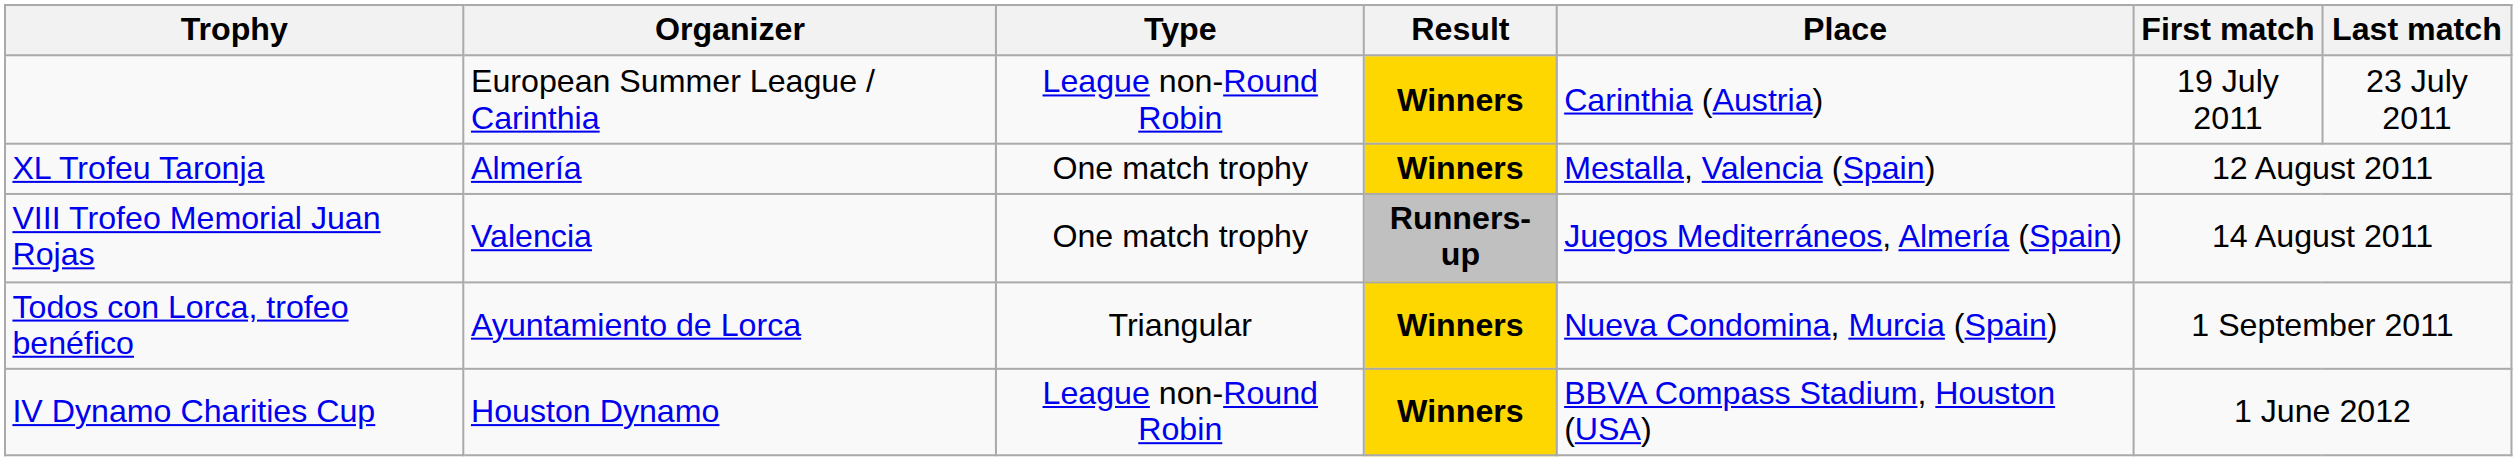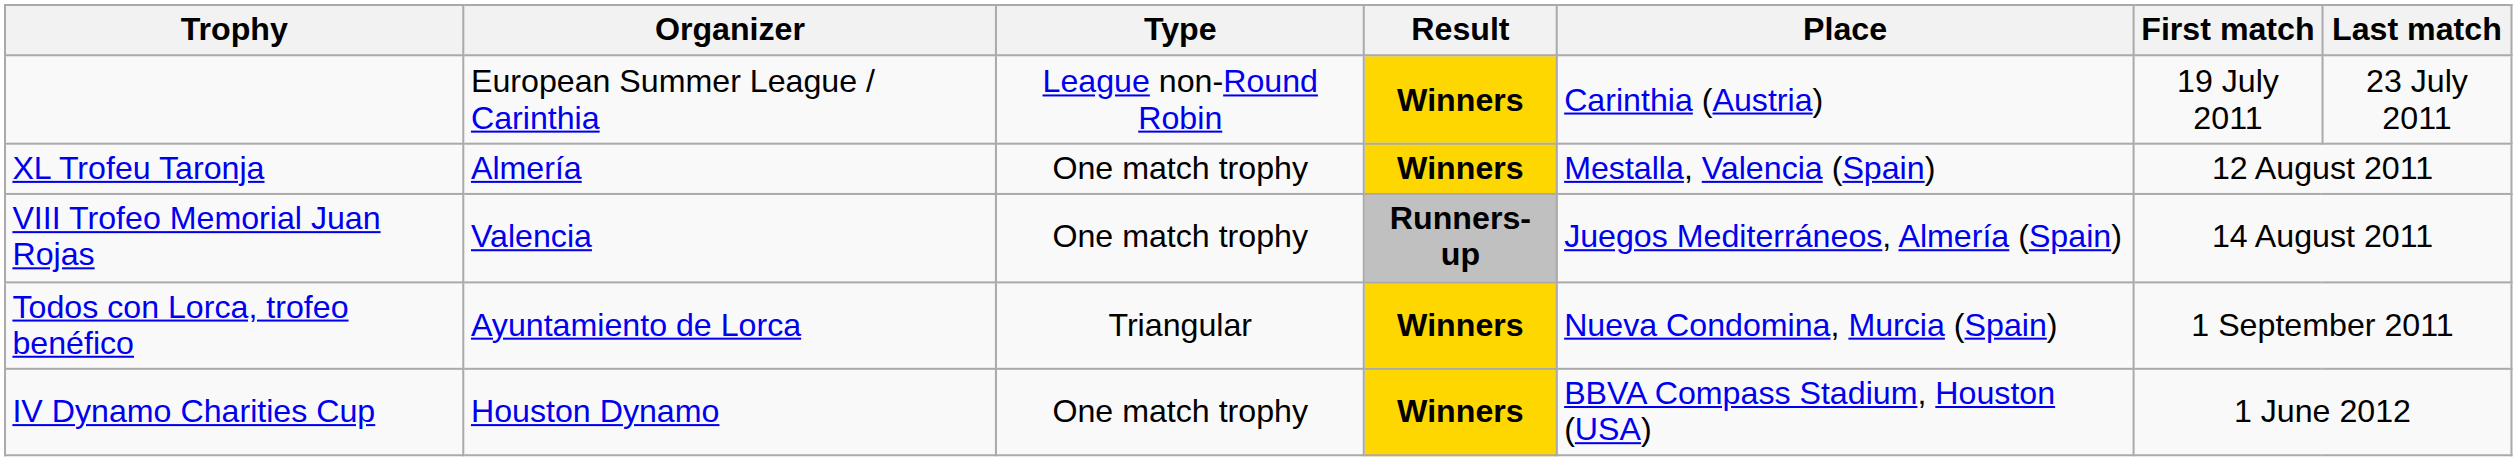IV Dynamo Charities Cup | Type: League non-Round Robin -> One match trophy
